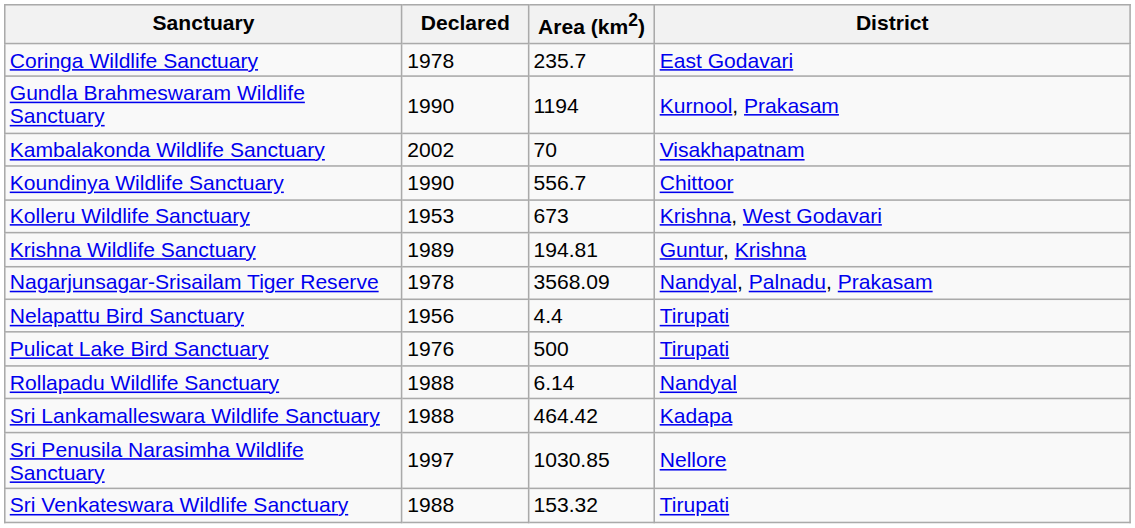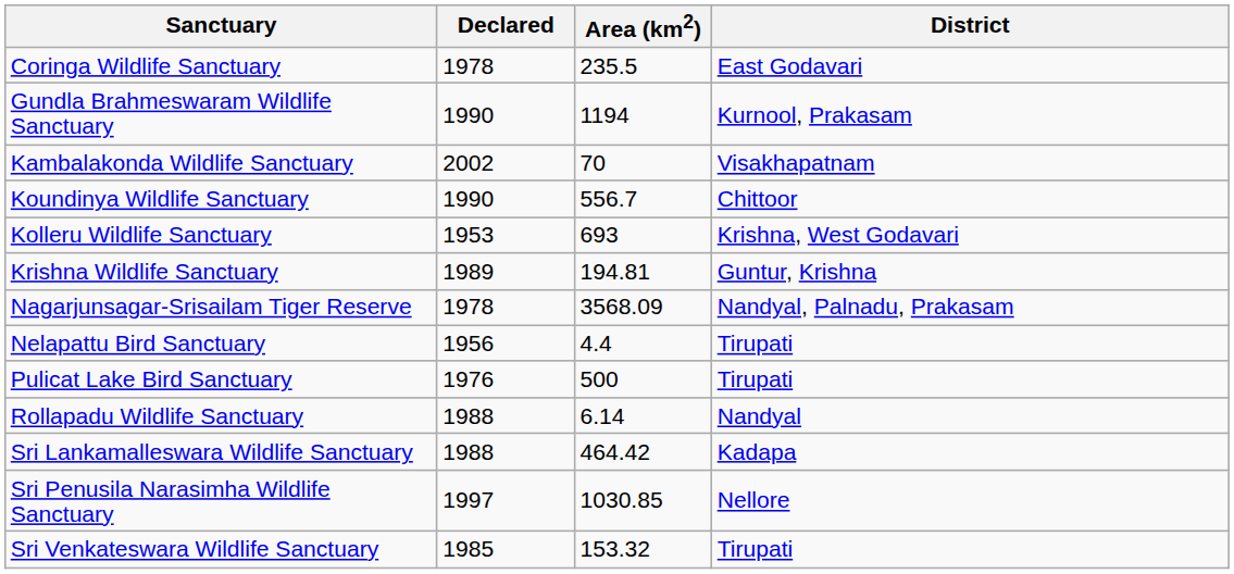Coringa Wildlife Sanctuary | Area (km2): 235.7 -> 235.5
Kolleru Wildlife Sanctuary | Area (km2): 673 -> 693
Sri Venkateswara Wildlife Sanctuary | Declared: 1988 -> 1985
